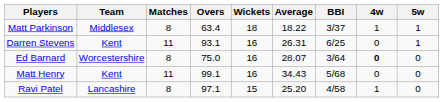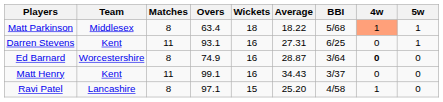Matt Parkinson | BBI: 3/37 -> 5/68
Matt Parkinson | 4w: no background -> lightsalmon background
Darren Stevens | Average: 26.31 -> 27.31
Ed Barnard | Overs: 75.0 -> 74.9
Ed Barnard | Average: 28.07 -> 28.87
Matt Henry | BBI: 5/68 -> 3/37
